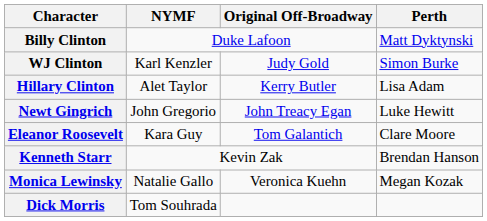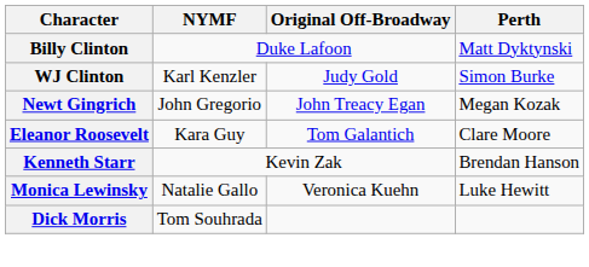- row: Hillary Clinton | Alet Taylor | Kerry Butler | Lisa Adam
Newt Gingrich | Perth: Luke Hewitt -> Megan Kozak
Monica Lewinsky | Perth: Megan Kozak -> Luke Hewitt
